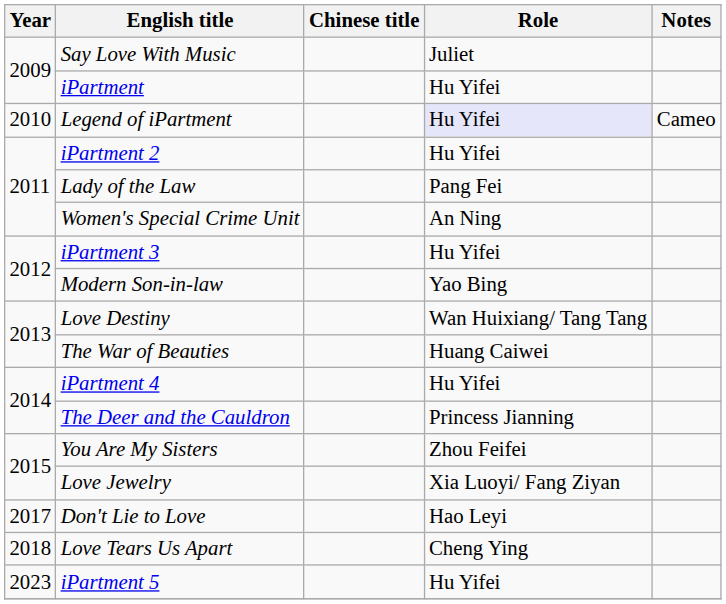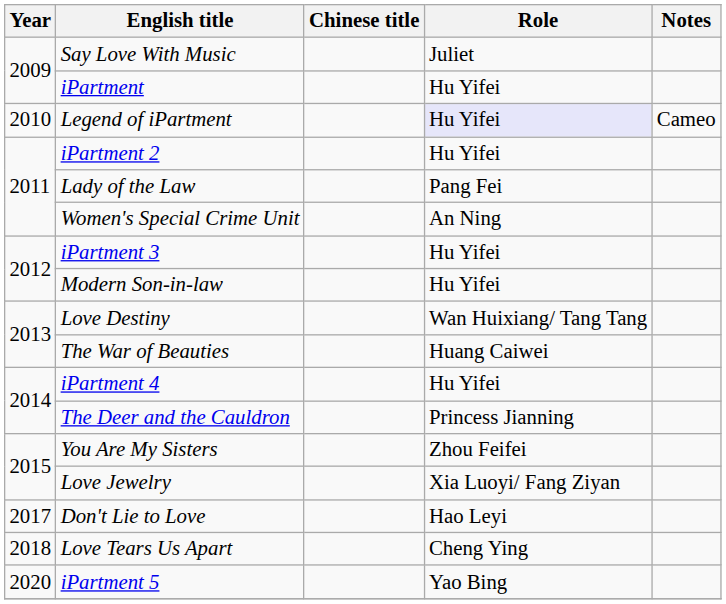Modern Son-in-law | Role: Yao Bing -> Hu Yifei
iPartment 5 | Year: 2023 -> 2020
iPartment 5 | Role: Hu Yifei -> Yao Bing
